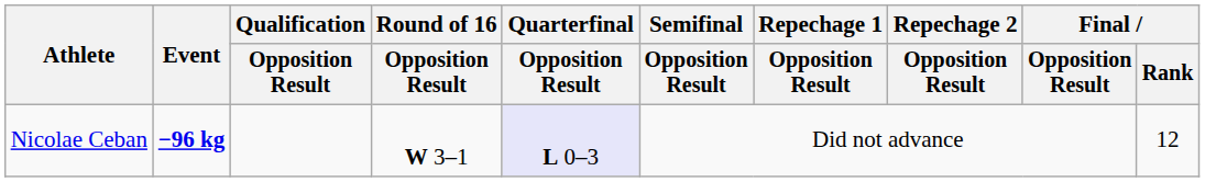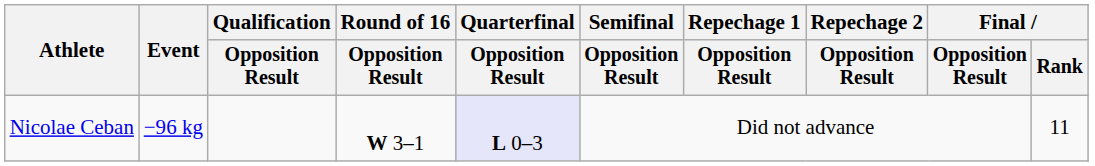Nicolae Ceban | Event: bold -> normal
Nicolae Ceban | Final / Rank: 12 -> 11
